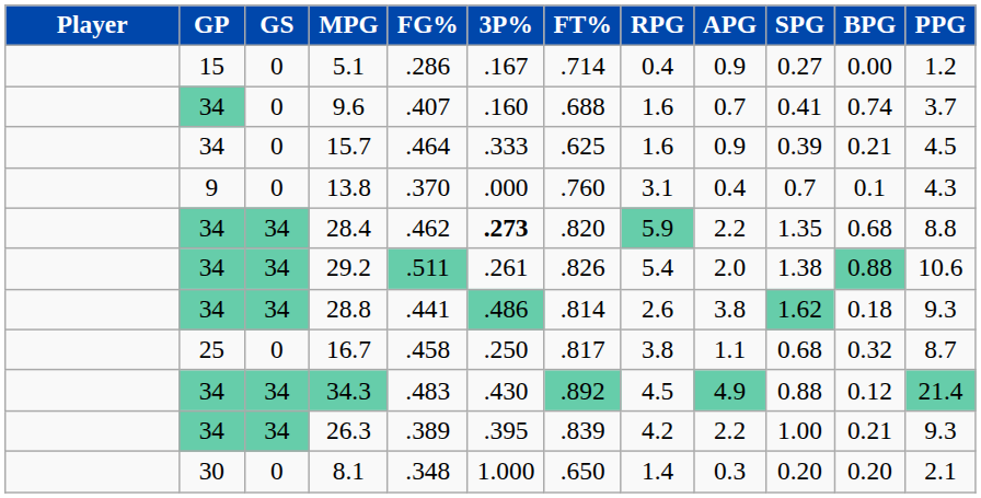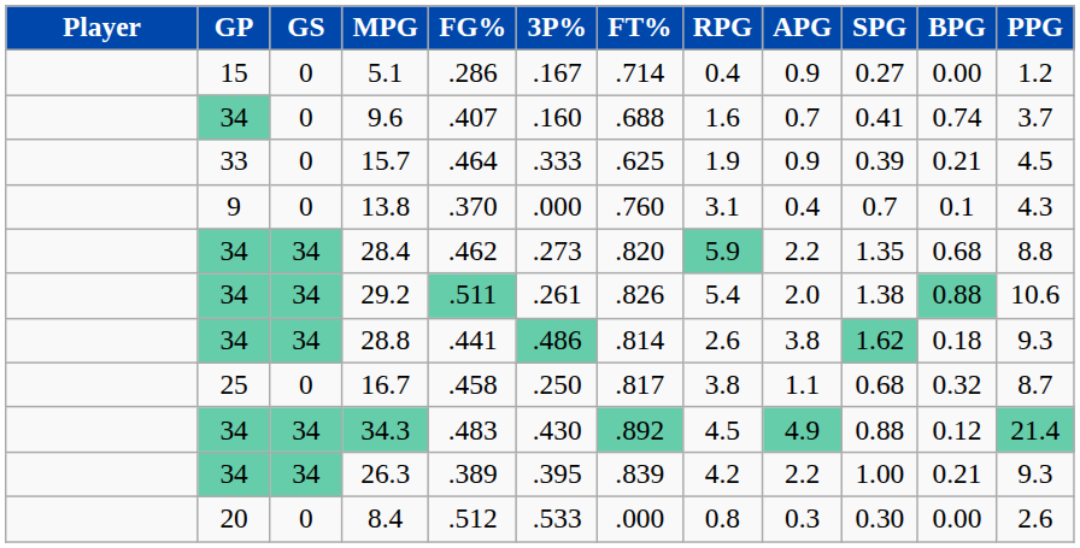15.7 | GP: 34 -> 33
15.7 | RPG: 1.6 -> 1.9
28.4 | 3P%: bold -> normal
+ row: 20 | 0 | 8.4 | .512 | .533 | .000 | 0.8 | 0.3 | 0.30 | 0.00 | 2.6
- row: 30 | 0 | 8.1 | .348 | 1.000 | .650 | 1.4 | 0.3 | 0.20 | 0.20 | 2.1
